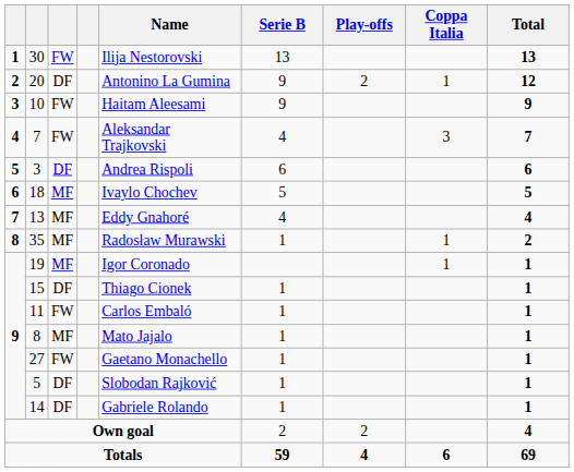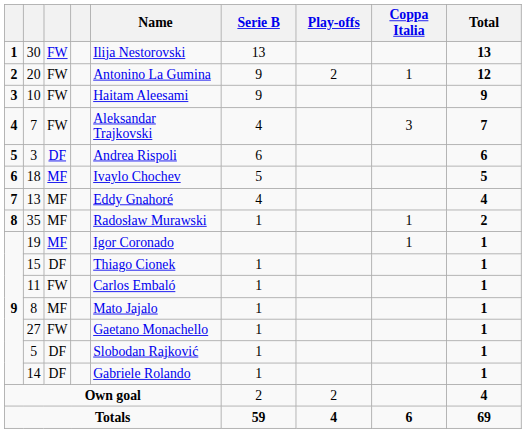20 | column 3: DF -> FW
